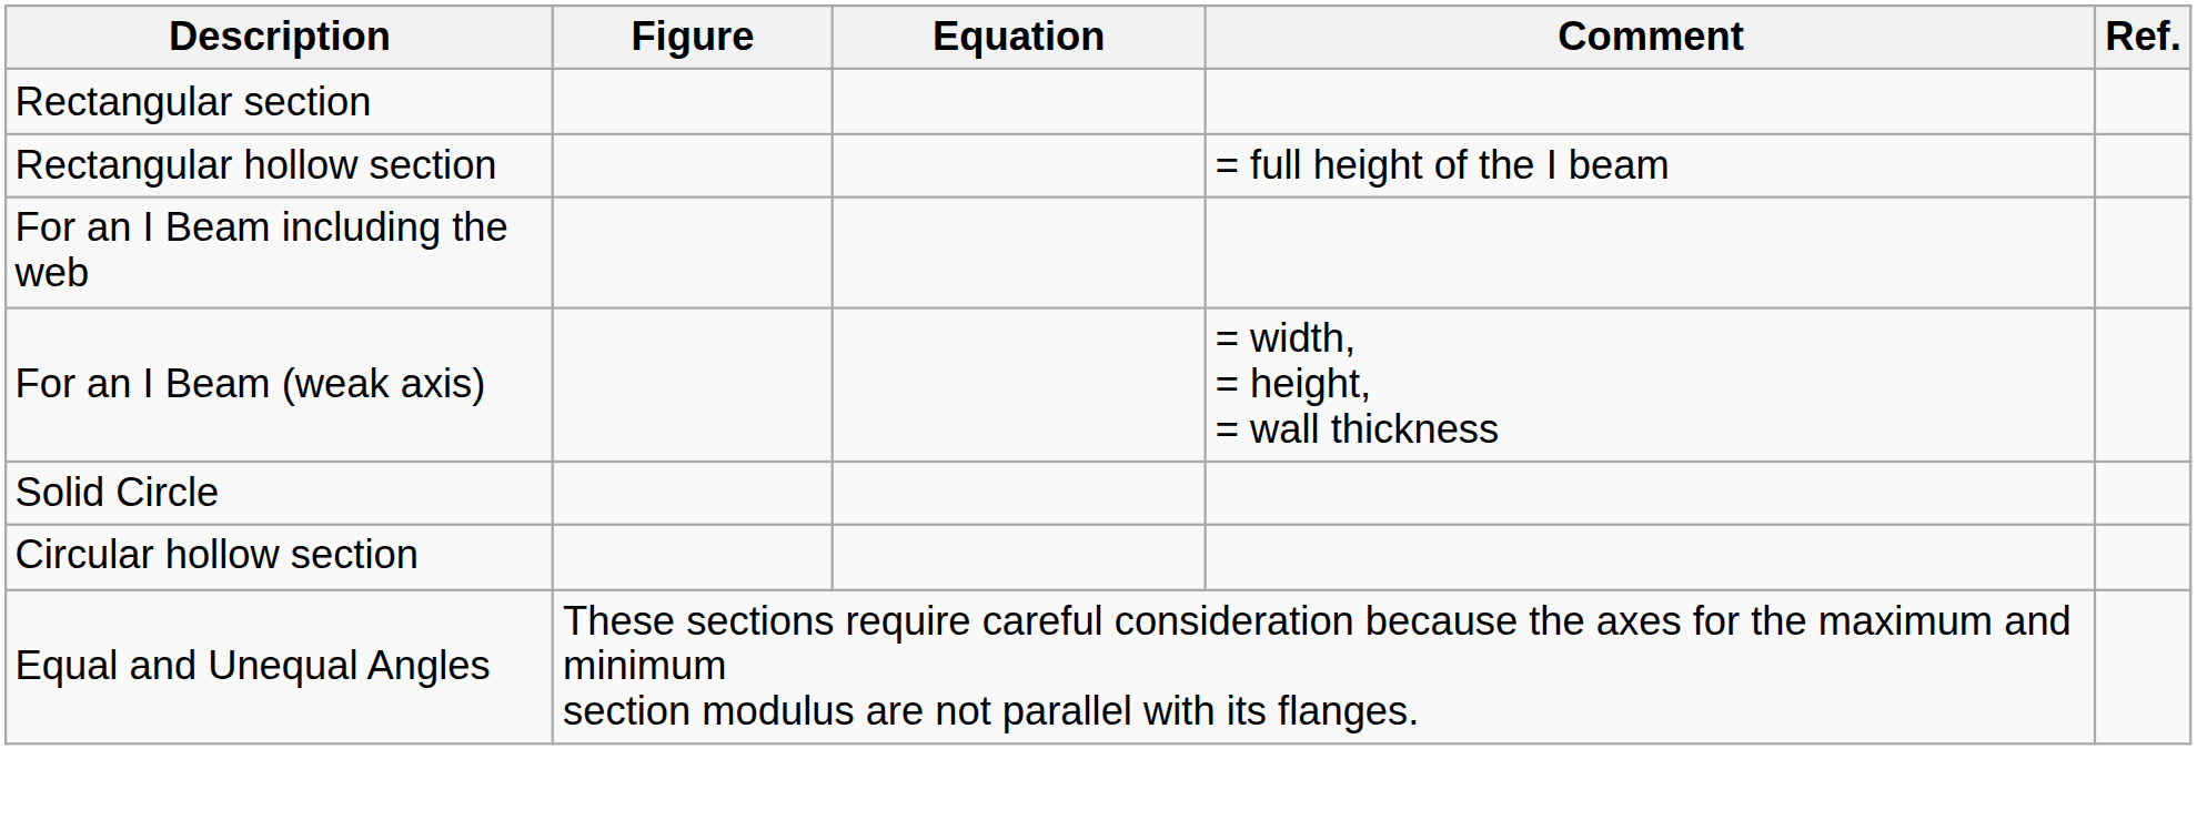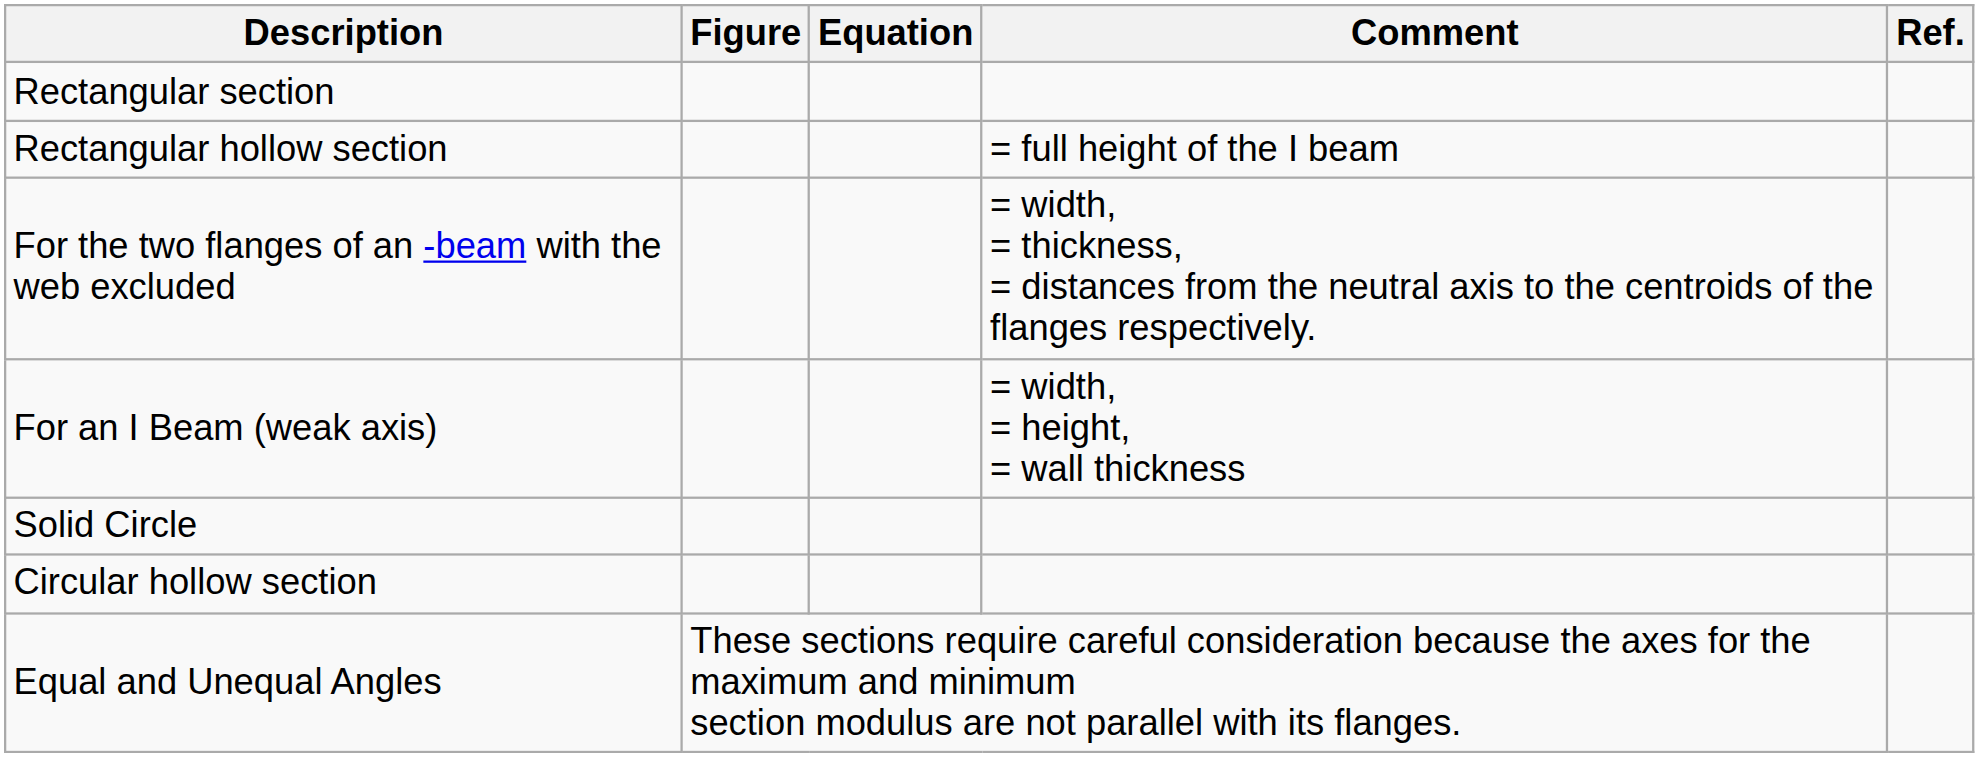+ row: For the two flanges of an -beam with the web excluded | = width, = thickness, = distances from the neutral axis to the centroids of the flanges respectively.
- row: For an I Beam including the web
